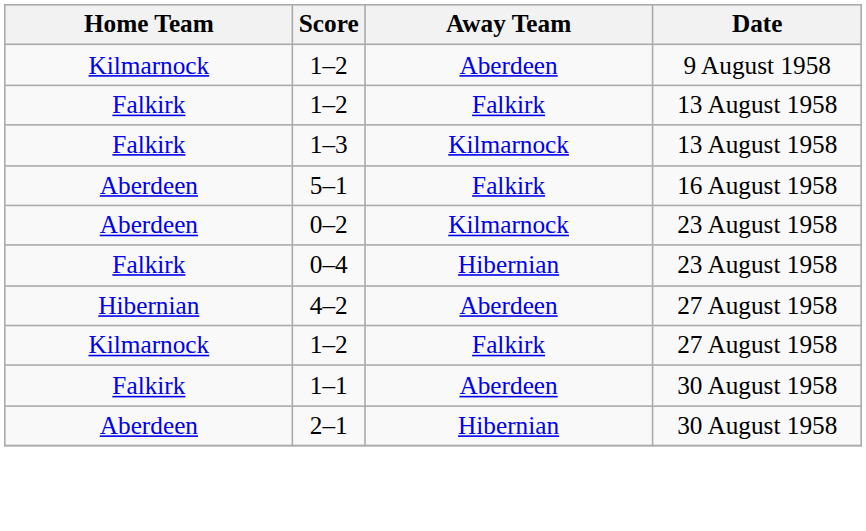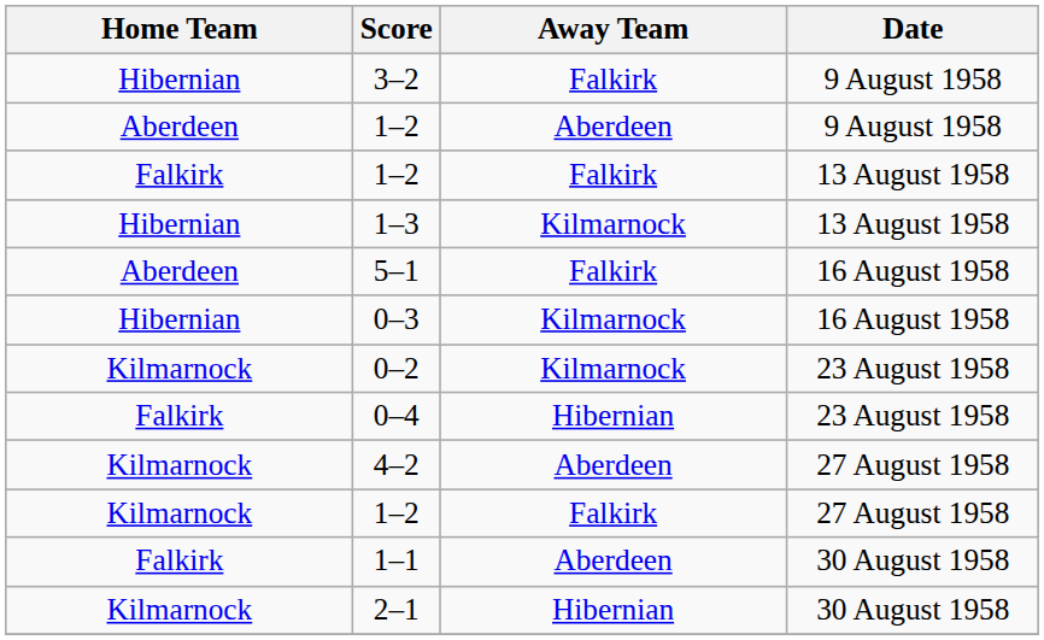+ row: Hibernian | 3–2 | Falkirk | 9 August 1958
1–2 / 9 August 1958 | Home Team: Kilmarnock -> Aberdeen
1–3 | Home Team: Falkirk -> Hibernian
+ row: Hibernian | 0–3 | Kilmarnock | 16 August 1958
0–2 | Home Team: Aberdeen -> Kilmarnock
4–2 | Home Team: Hibernian -> Kilmarnock
2–1 | Home Team: Aberdeen -> Kilmarnock
